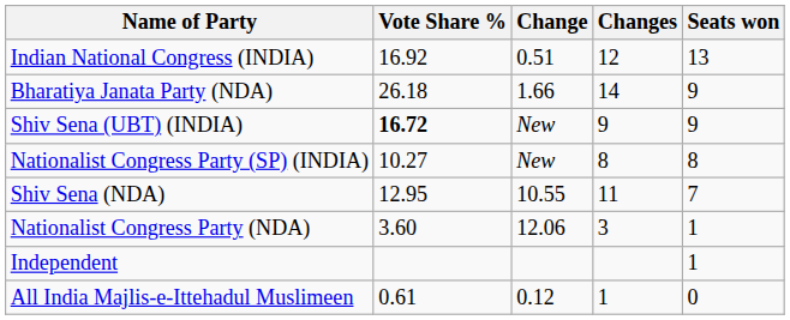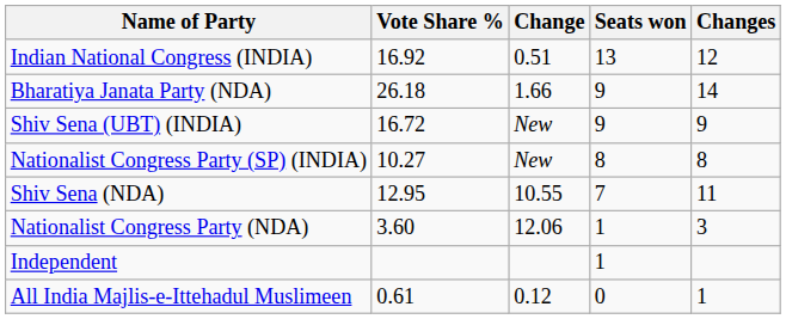columns swapped: Seats won <-> Changes
Shiv Sena (UBT) (INDIA) | Vote Share %: bold -> normal
